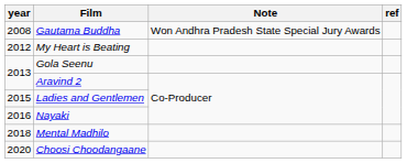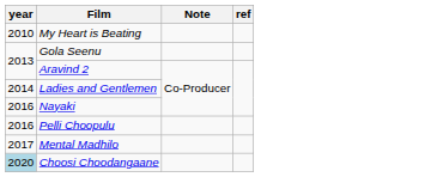- row: 2008 | Gautama Buddha | Won Andhra Pradesh State Special Jury Awards
My Heart is Beating | year: 2012 -> 2010
Ladies and Gentlemen | year: 2015 -> 2014
+ row: 2016 | Pelli Choopulu
Mental Madhilo | year: 2018 -> 2017
Choosi Choodangaane | year: no background -> lightblue background
